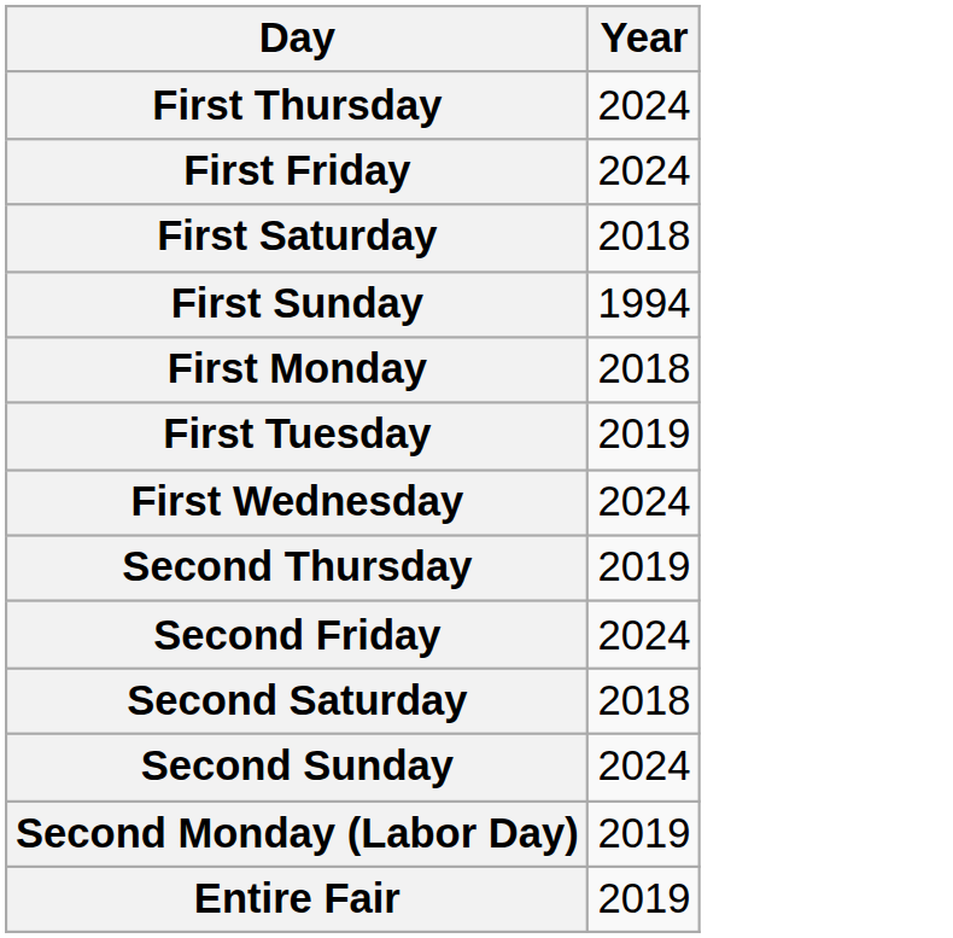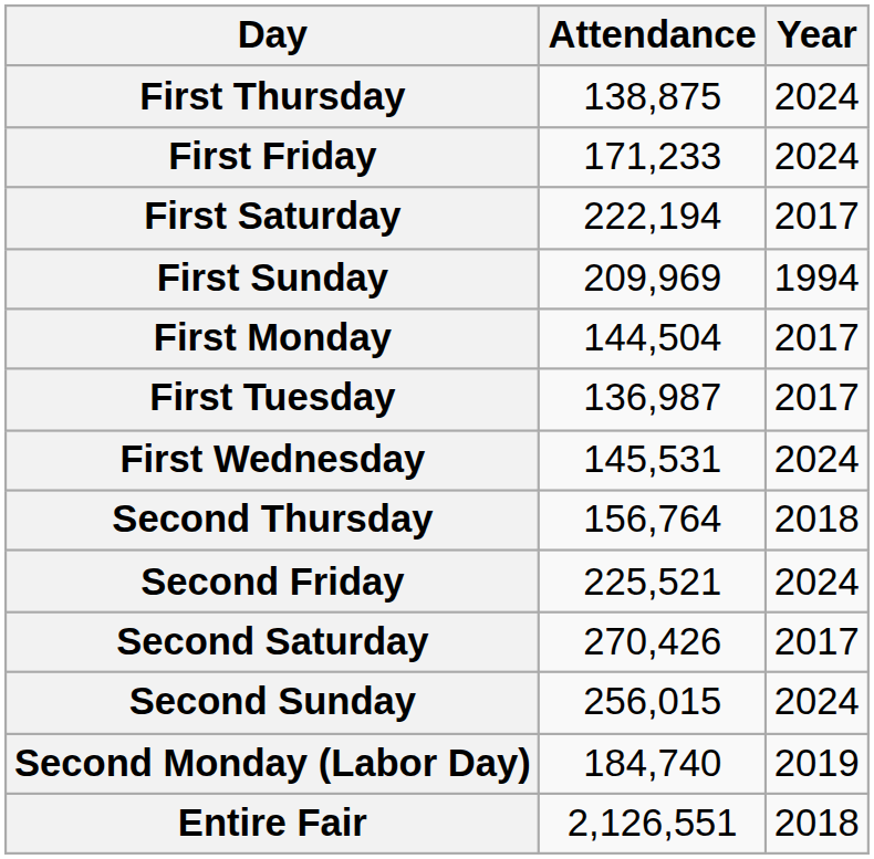+ column: Attendance | 138,875 | 171,233 | 222,194 | 209,969 | 144,504 | 136,987 | 145,531 | 156,764 | 225,521 | 270,426 | 256,015 | 184,740 | 2,126,551
First Saturday | Year: 2018 -> 2017
First Monday | Year: 2018 -> 2017
First Tuesday | Year: 2019 -> 2017
Second Thursday | Year: 2019 -> 2018
Second Saturday | Year: 2018 -> 2017
Entire Fair | Year: 2019 -> 2018
